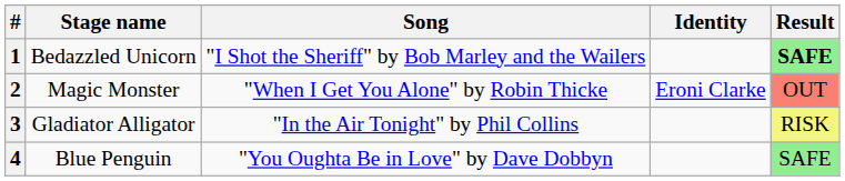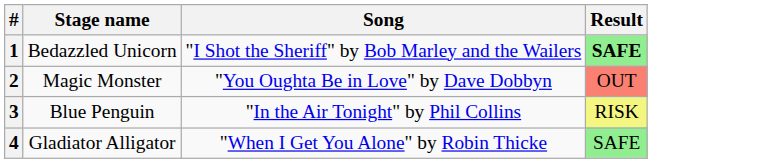- column: Identity | Eroni Clarke
2 | Song: "When I Get You Alone" by Robin Thicke -> "You Oughta Be in Love" by Dave Dobbyn
3 | Stage name: Gladiator Alligator -> Blue Penguin
4 | Stage name: Blue Penguin -> Gladiator Alligator
4 | Song: "You Oughta Be in Love" by Dave Dobbyn -> "When I Get You Alone" by Robin Thicke
